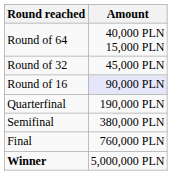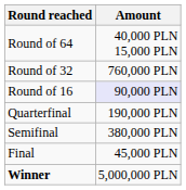Round of 32 | Amount: 45,000 PLN -> 760,000 PLN
Final | Amount: 760,000 PLN -> 45,000 PLN
